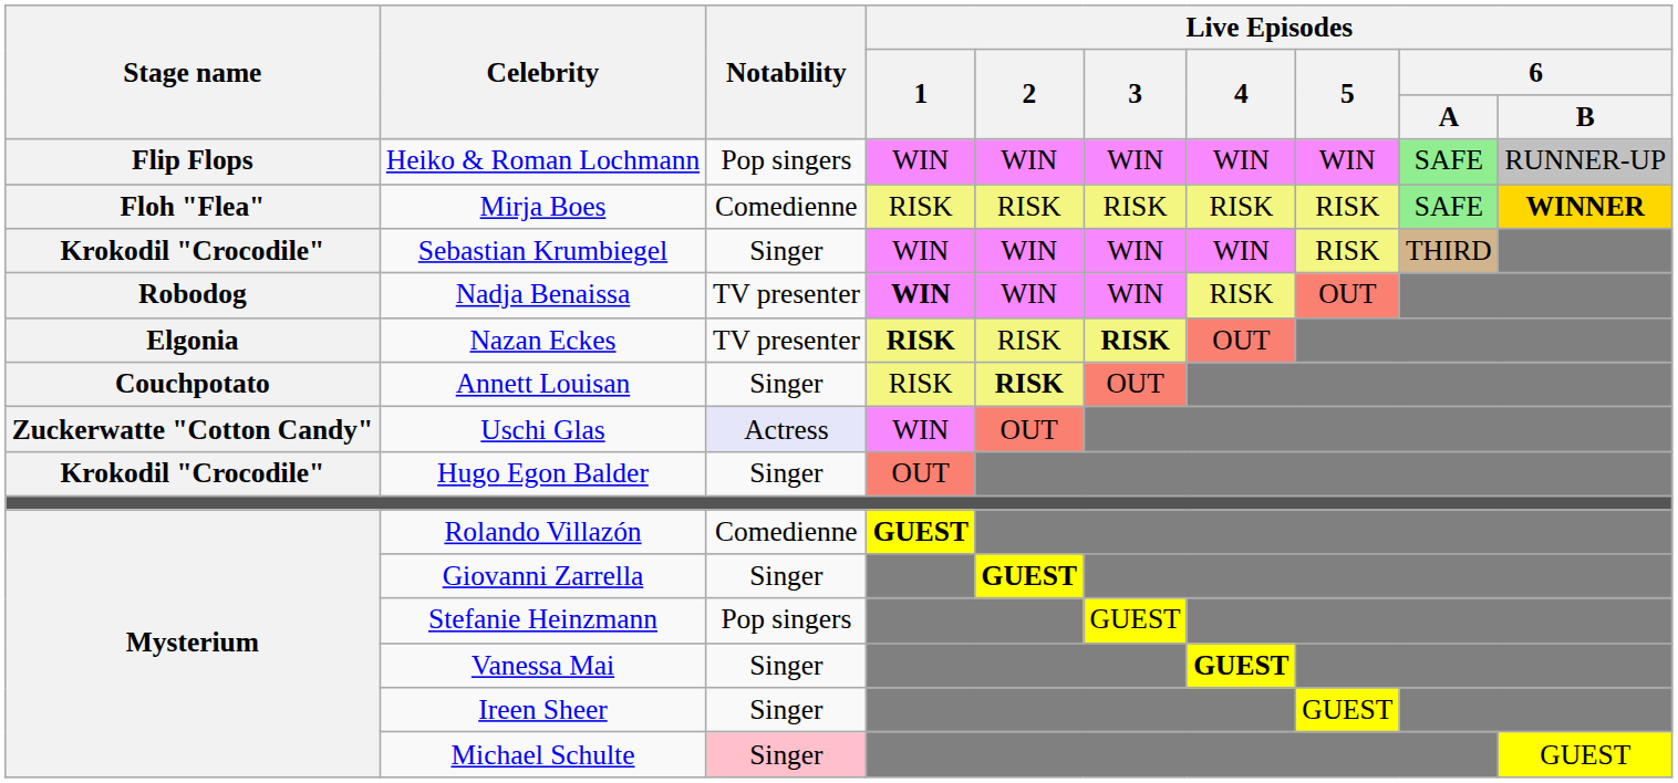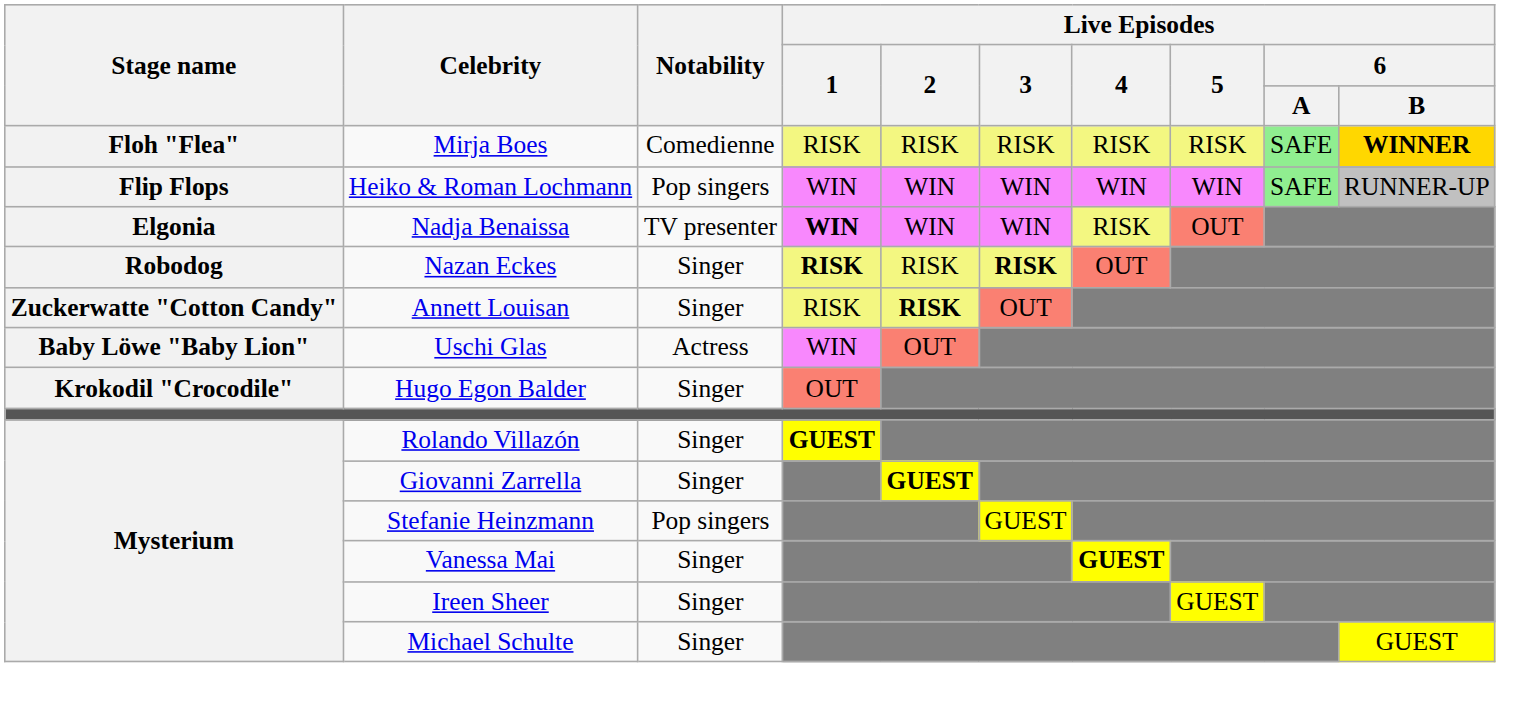rows swapped: Mirja Boes <-> Heiko & Roman Lochmann
- row: Krokodil "Crocodile" | Sebastian Krumbiegel | Singer | WIN | WIN | WIN | WIN | RISK | THIRD
Nadja Benaissa | Stage name: Robodog -> Elgonia
Nazan Eckes | Stage name: Elgonia -> Robodog
Nazan Eckes | Notability: TV presenter -> Singer
Annett Louisan | Stage name: Couchpotato -> Zuckerwatte "Cotton Candy"
Uschi Glas | Stage name: Zuckerwatte "Cotton Candy" -> Baby Löwe "Baby Lion"
Uschi Glas | Notability: lavender background -> no background
Rolando Villazón | Notability: Comedienne -> Singer
Michael Schulte | Notability: pink background -> no background
